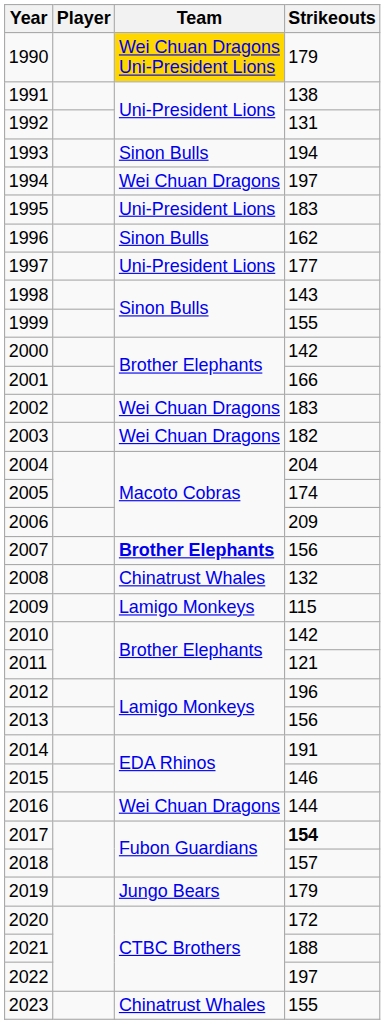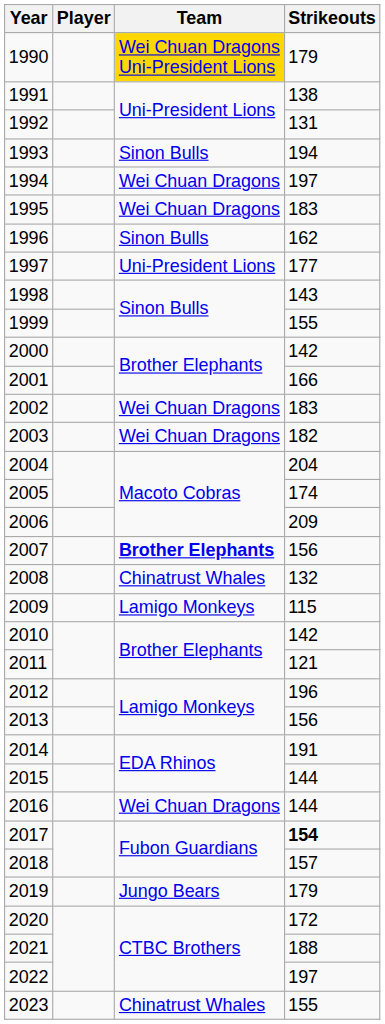1995 | Team: Uni-President Lions -> Wei Chuan Dragons
2015 | Strikeouts: 146 -> 144
